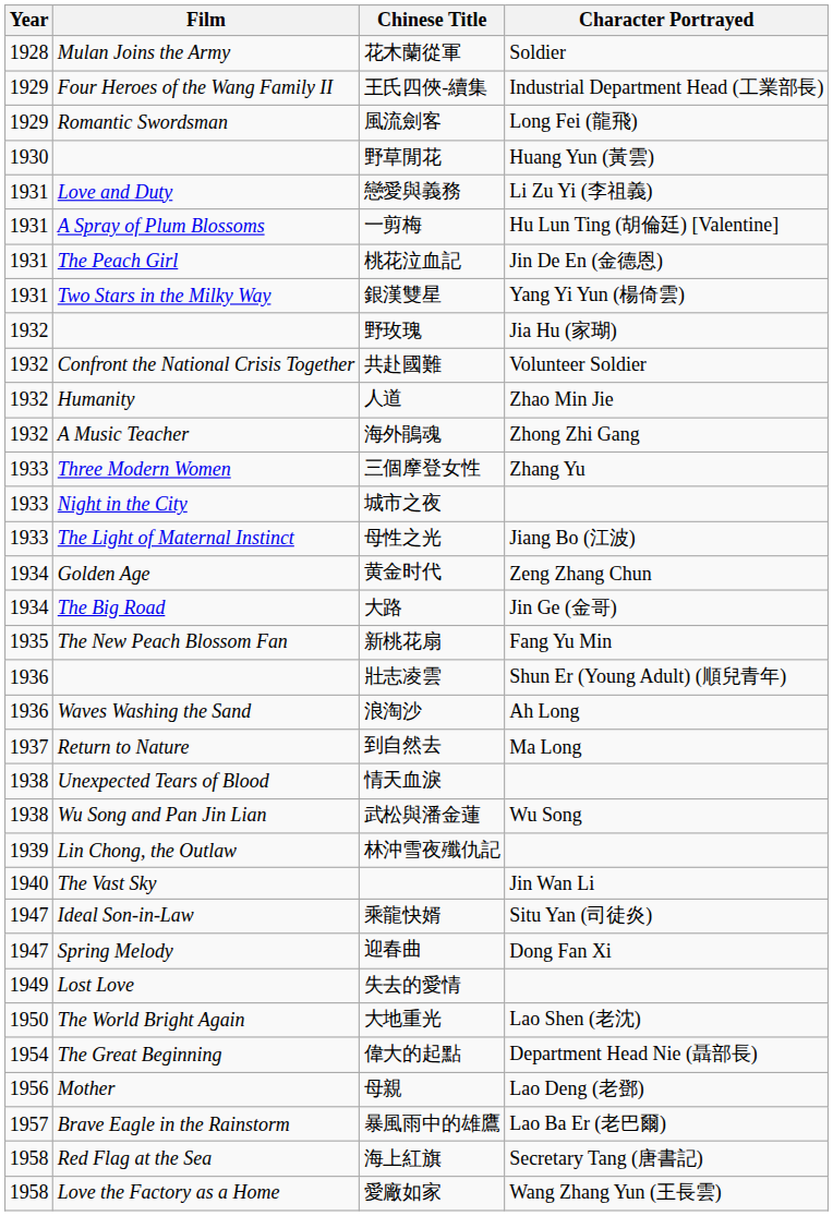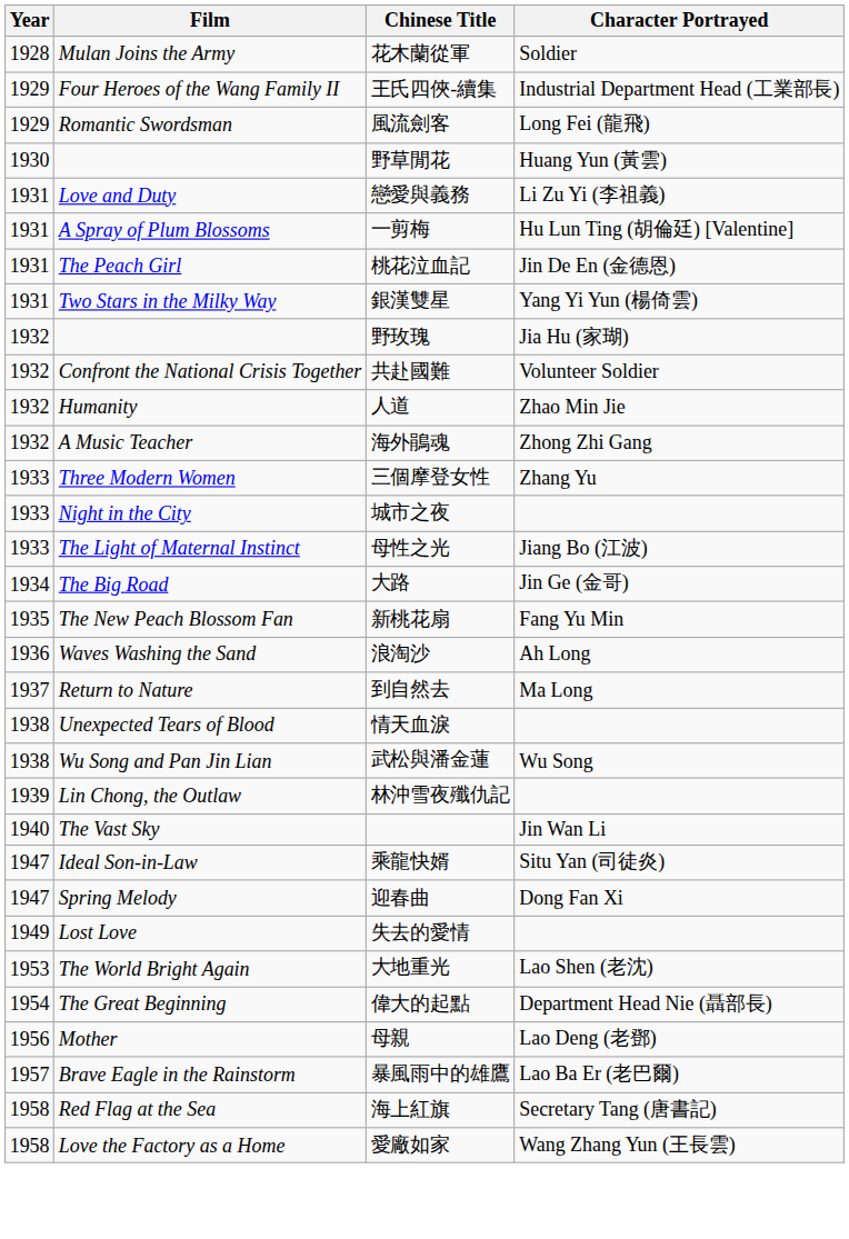- row: 1934 | Golden Age | 黄金时代 | Zeng Zhang Chun
- row: 1936 | 壯志凌雲 | Shun Er (Young Adult) (順兒青年)
大地重光 | Year: 1950 -> 1953
